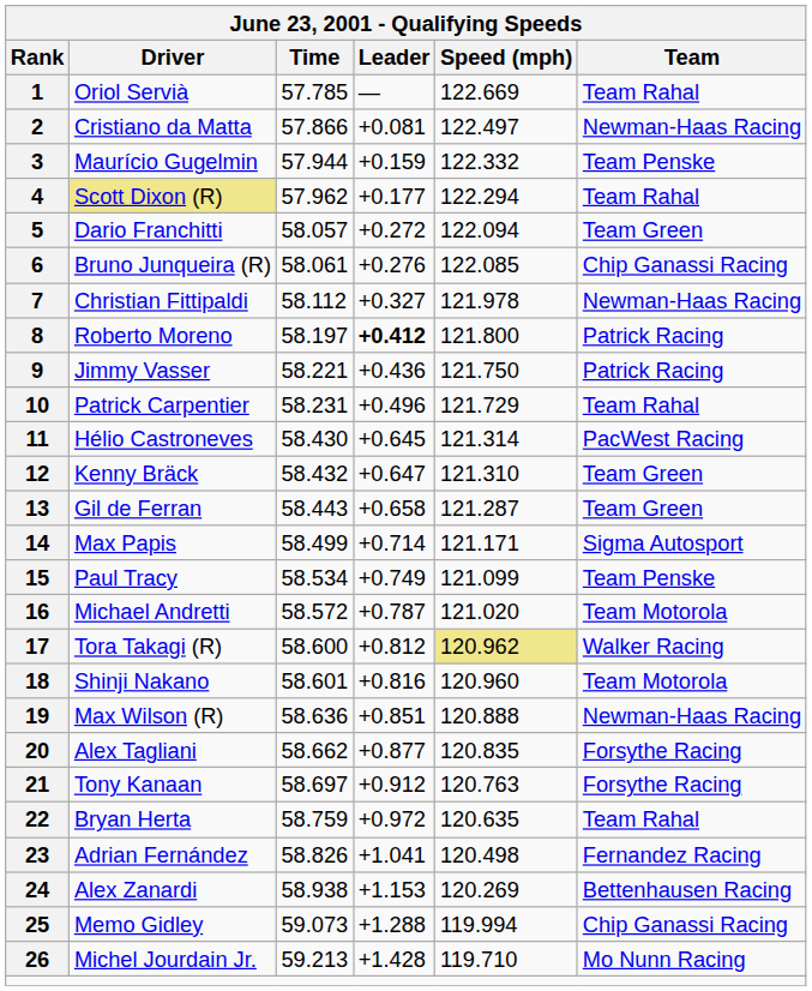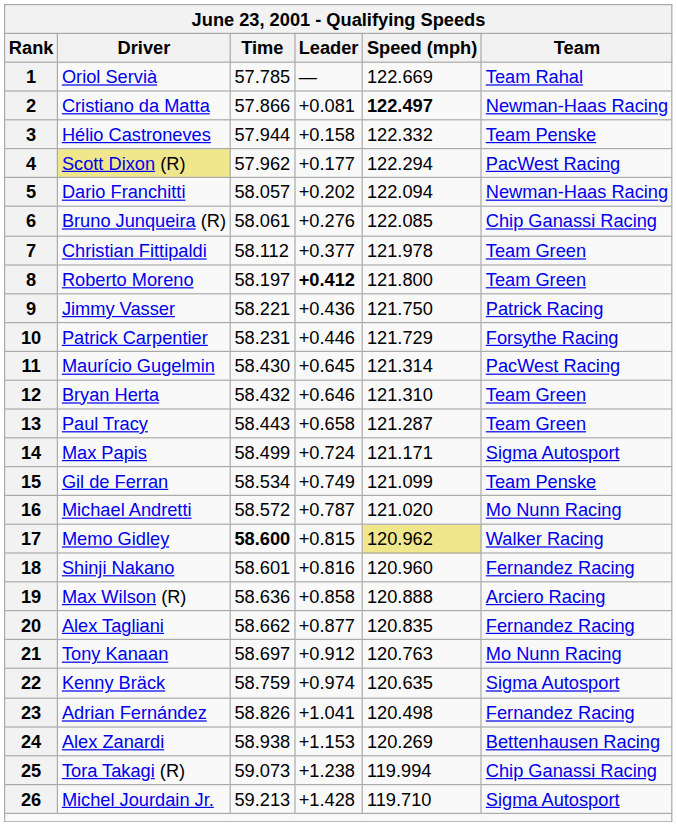2 | Speed (mph): normal -> bold
3 | Driver: Maurício Gugelmin -> Hélio Castroneves
3 | Leader: +0.159 -> +0.158
4 | Team: Team Rahal -> PacWest Racing
5 | Leader: +0.272 -> +0.202
5 | Team: Team Green -> Newman-Haas Racing
7 | Leader: +0.327 -> +0.377
7 | Team: Newman-Haas Racing -> Team Green
8 | Team: Patrick Racing -> Team Green
10 | Leader: +0.496 -> +0.446
10 | Team: Team Rahal -> Forsythe Racing
11 | Driver: Hélio Castroneves -> Maurício Gugelmin
12 | Driver: Kenny Bräck -> Bryan Herta
12 | Leader: +0.647 -> +0.646
13 | Driver: Gil de Ferran -> Paul Tracy
14 | Leader: +0.714 -> +0.724
15 | Driver: Paul Tracy -> Gil de Ferran
16 | Team: Team Motorola -> Mo Nunn Racing
17 | Driver: Tora Takagi (R) -> Memo Gidley
17 | Time: normal -> bold
17 | Leader: +0.812 -> +0.815
18 | Team: Team Motorola -> Fernandez Racing
19 | Leader: +0.851 -> +0.858
19 | Team: Newman-Haas Racing -> Arciero Racing
20 | Team: Forsythe Racing -> Fernandez Racing
21 | Team: Forsythe Racing -> Mo Nunn Racing
22 | Driver: Bryan Herta -> Kenny Bräck
22 | Leader: +0.972 -> +0.974
22 | Team: Team Rahal -> Sigma Autosport
25 | Driver: Memo Gidley -> Tora Takagi (R)
25 | Leader: +1.288 -> +1.238
26 | Team: Mo Nunn Racing -> Sigma Autosport
